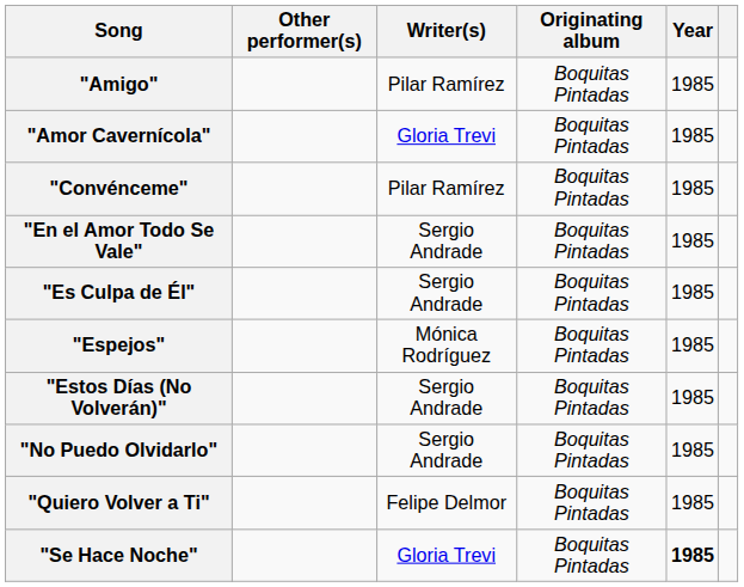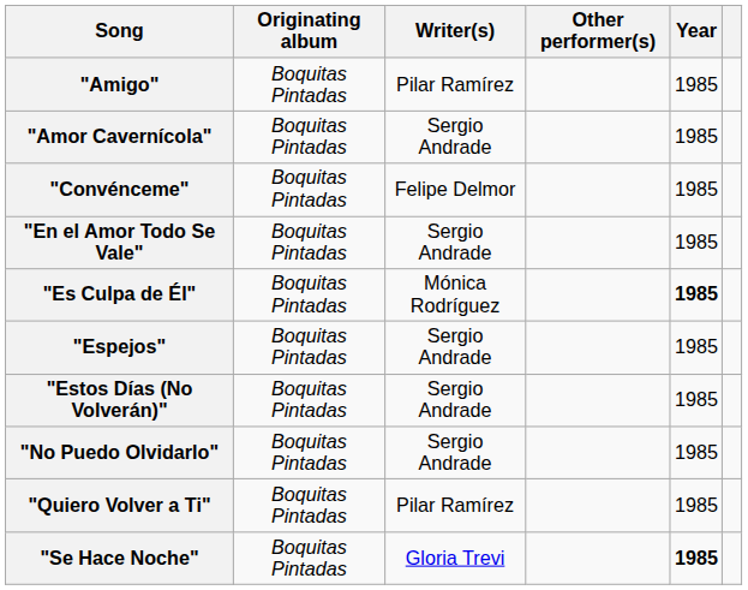columns swapped: Other performer(s) <-> Originating album
"Amor Cavernícola" | Writer(s): Gloria Trevi -> Sergio Andrade
"Convénceme" | Writer(s): Pilar Ramírez -> Felipe Delmor
"Es Culpa de Él" | Writer(s): Sergio Andrade -> Mónica Rodríguez
"Es Culpa de Él" | Year: normal -> bold
"Espejos" | Writer(s): Mónica Rodríguez -> Sergio Andrade
"Quiero Volver a Ti" | Writer(s): Felipe Delmor -> Pilar Ramírez
